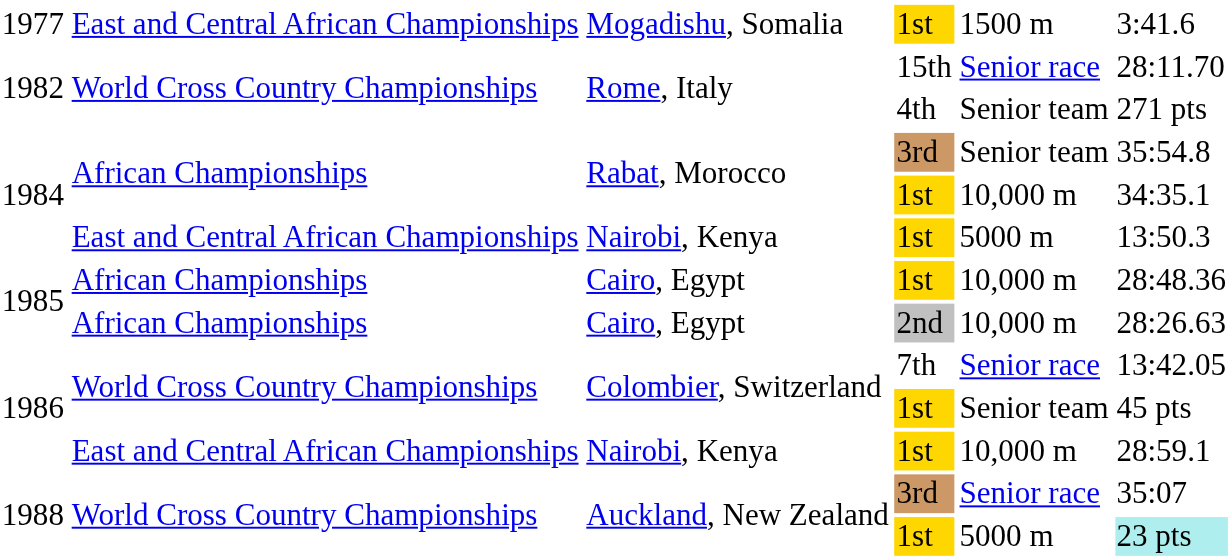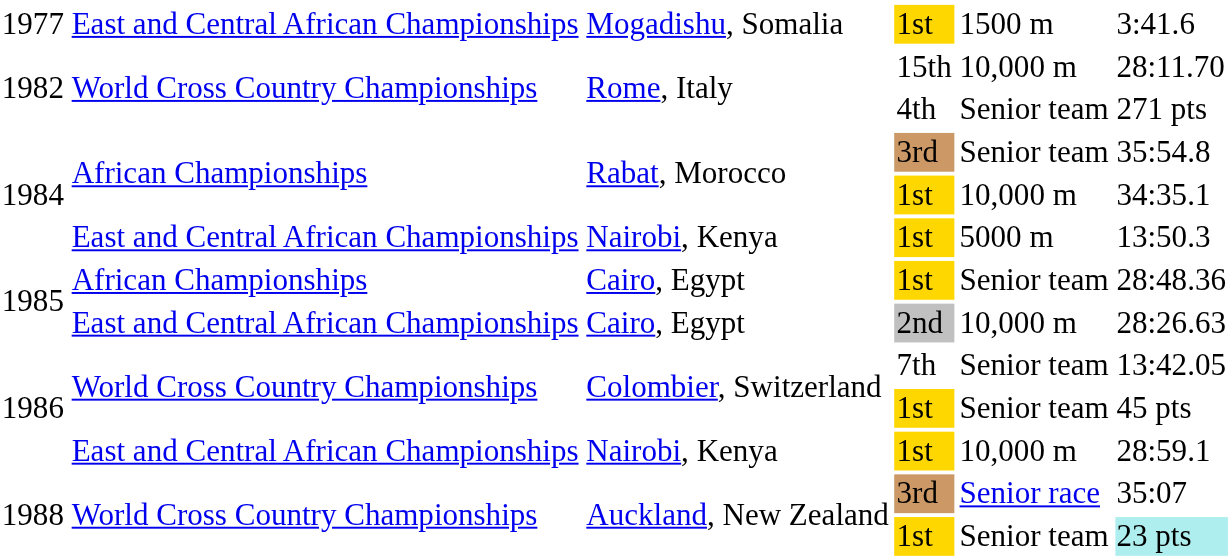Rome, Italy / 15th | column 5: Senior race -> 10,000 m
Cairo, Egypt / 1st | column 5: 10,000 m -> Senior team
Cairo, Egypt / 2nd | column 2: African Championships -> East and Central African Championships
Colombier, Switzerland / 7th | column 5: Senior race -> Senior team
Auckland, New Zealand / 1st | column 5: 5000 m -> Senior team
